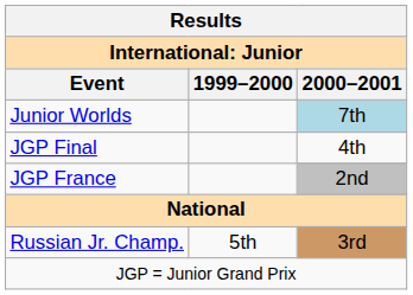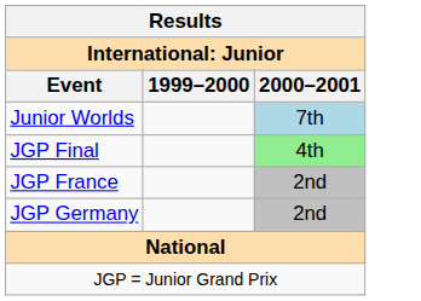JGP Final | 2000–2001: no background -> lightgreen background
+ row: JGP Germany | 2nd
- row: Russian Jr. Champ. | 5th | 3rd
